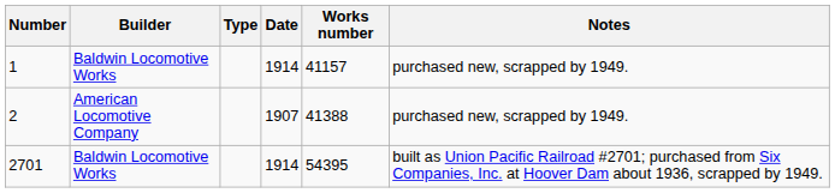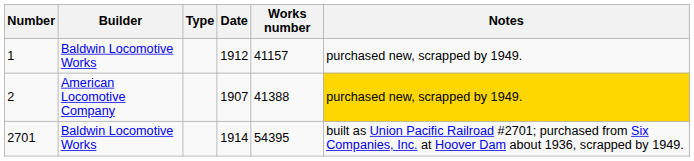1 | Date: 1914 -> 1912
2 | Notes: no background -> gold background
